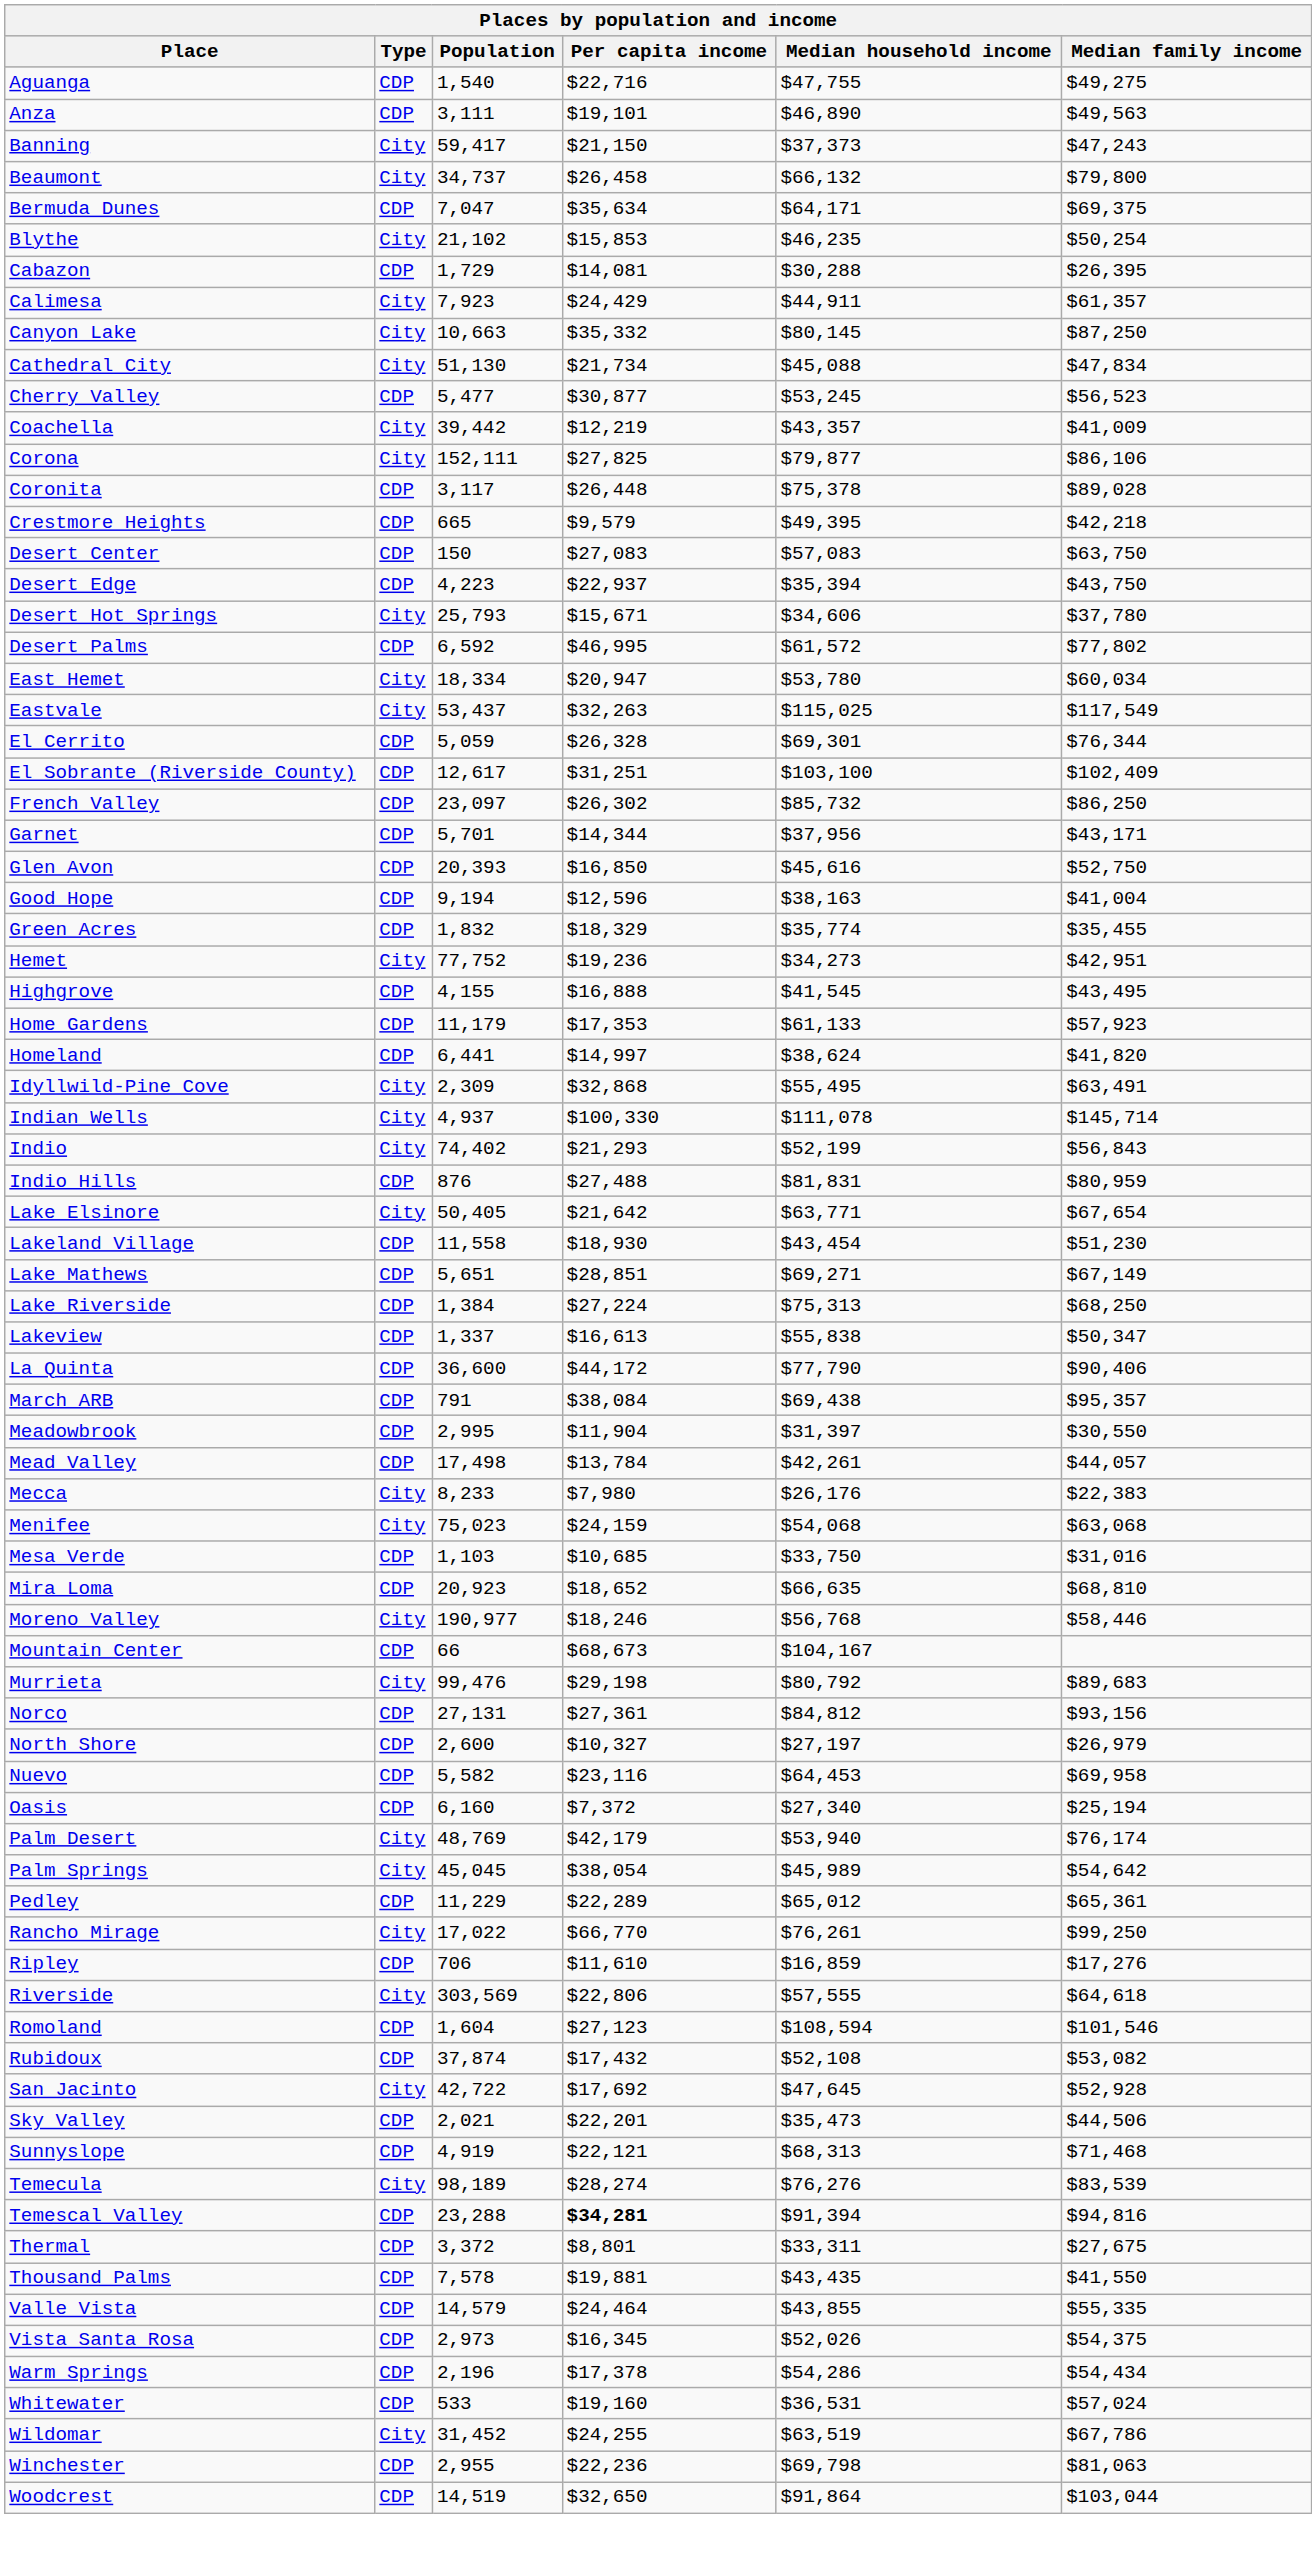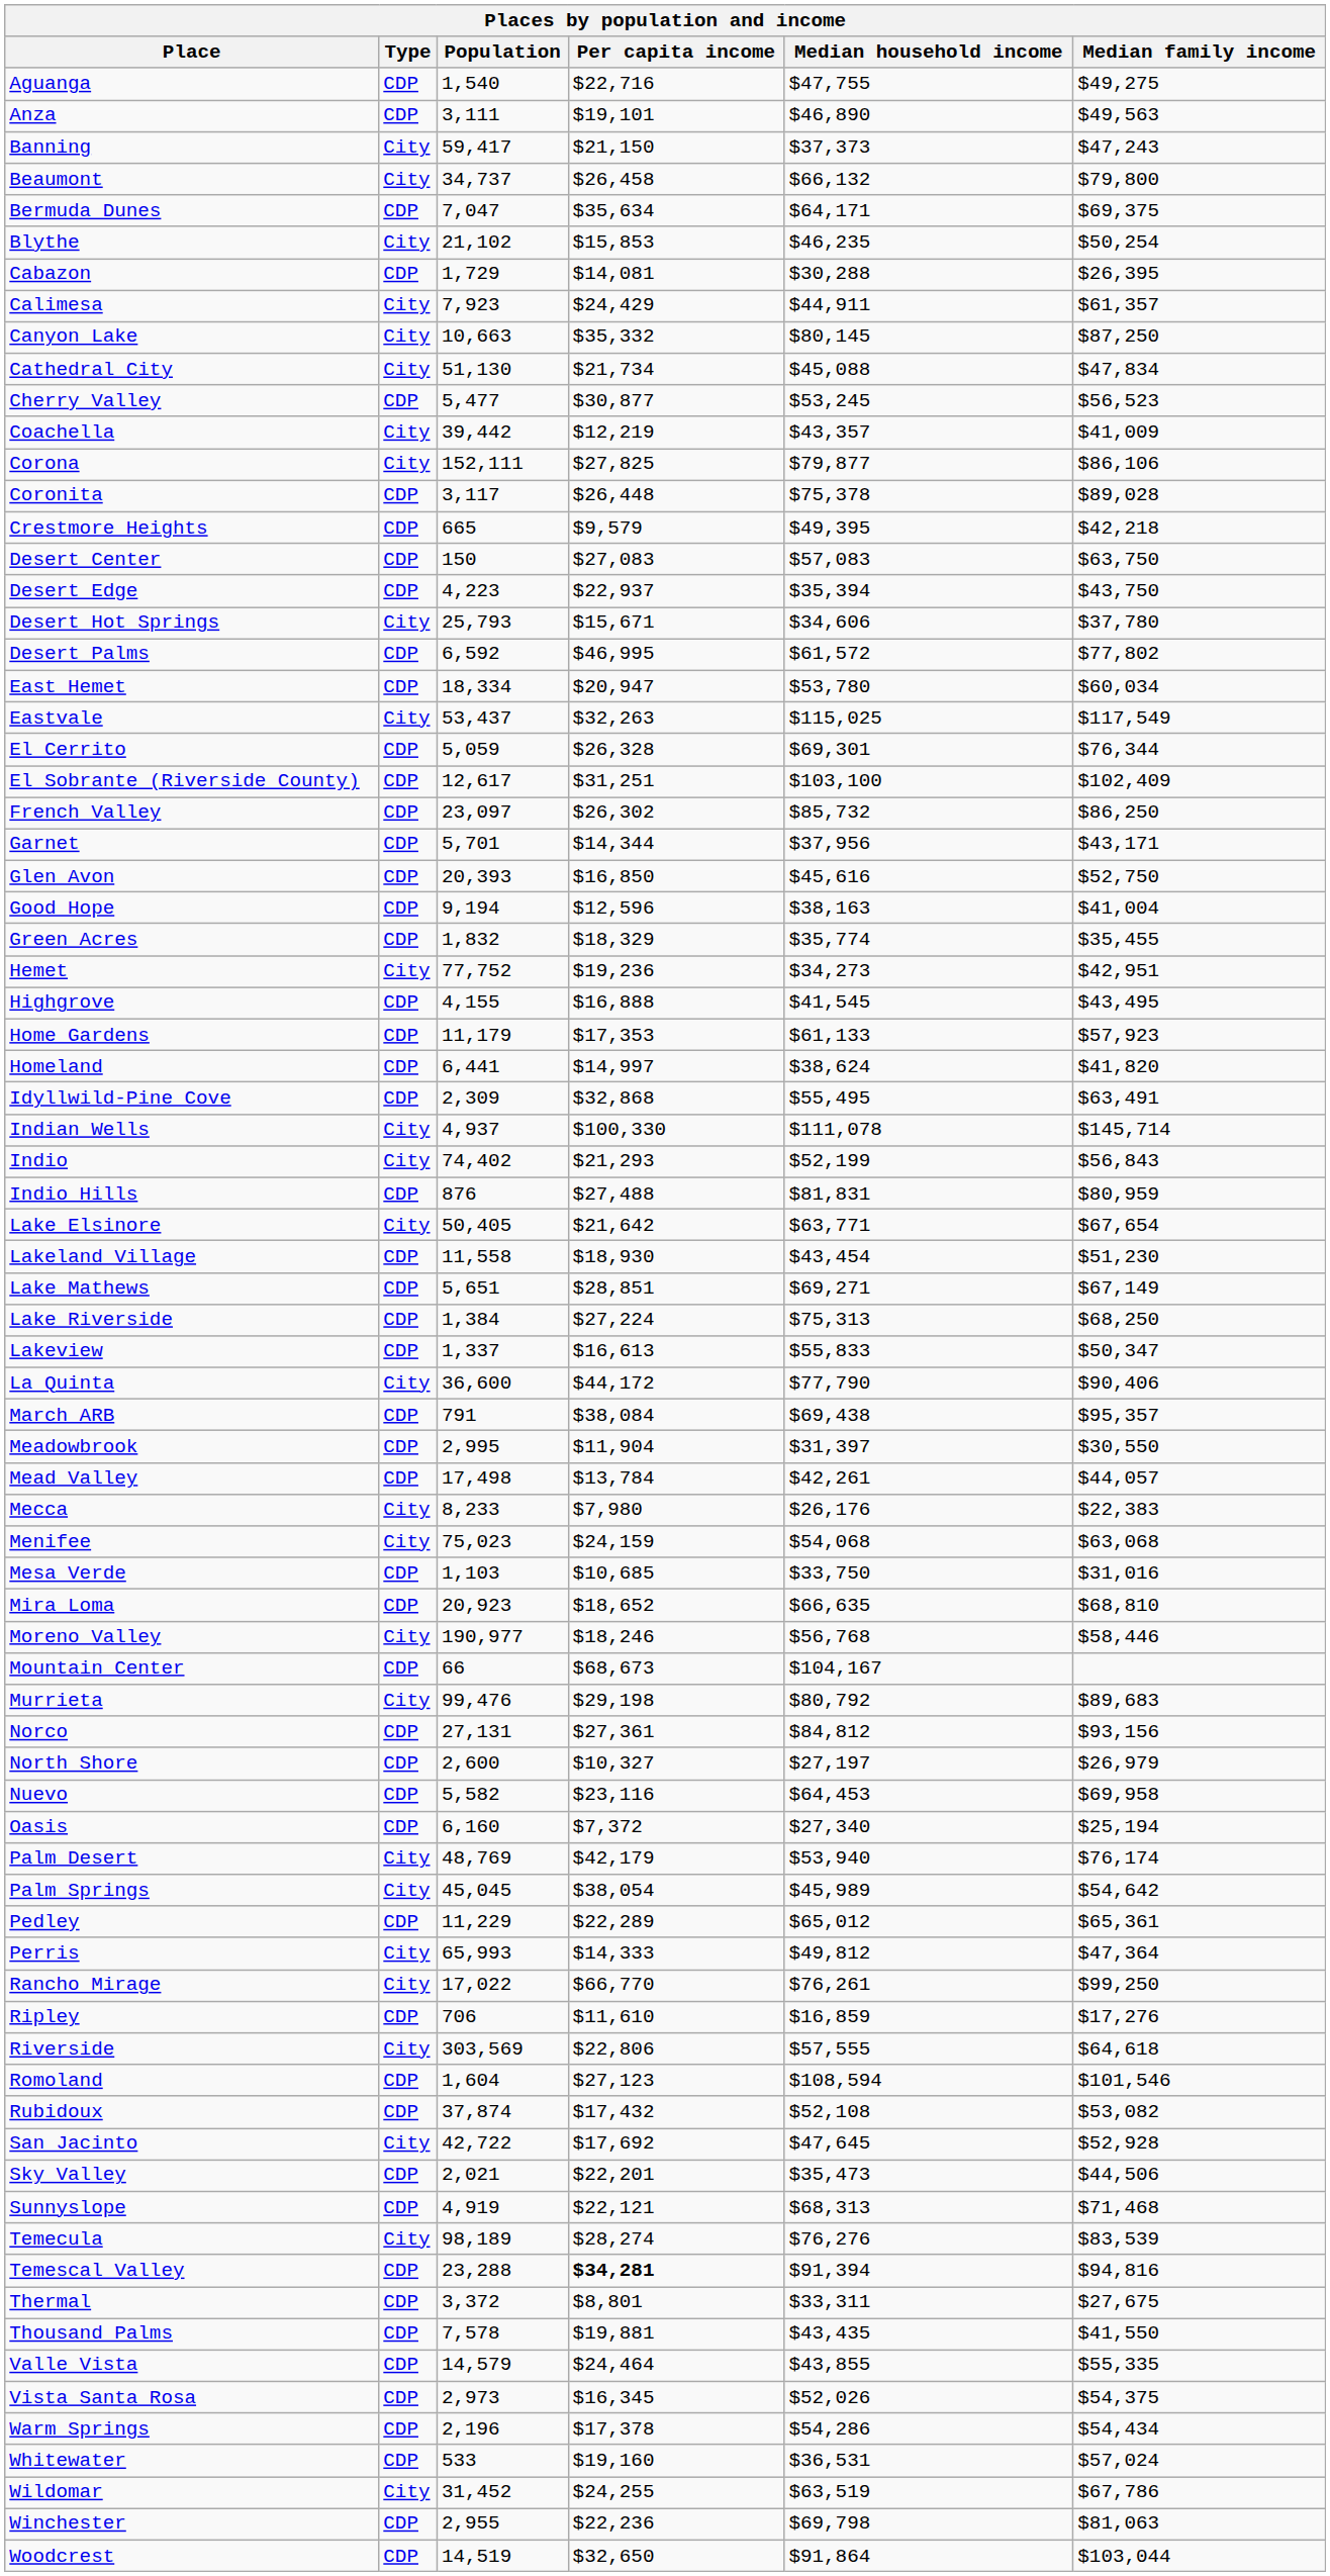East Hemet | Type: City -> CDP
Idyllwild-Pine Cove | Type: City -> CDP
Lakeview | Median household income: $55,838 -> $55,833
La Quinta | Type: CDP -> City
+ row: Perris | City | 65,993 | $14,333 | $49,812 | $47,364
